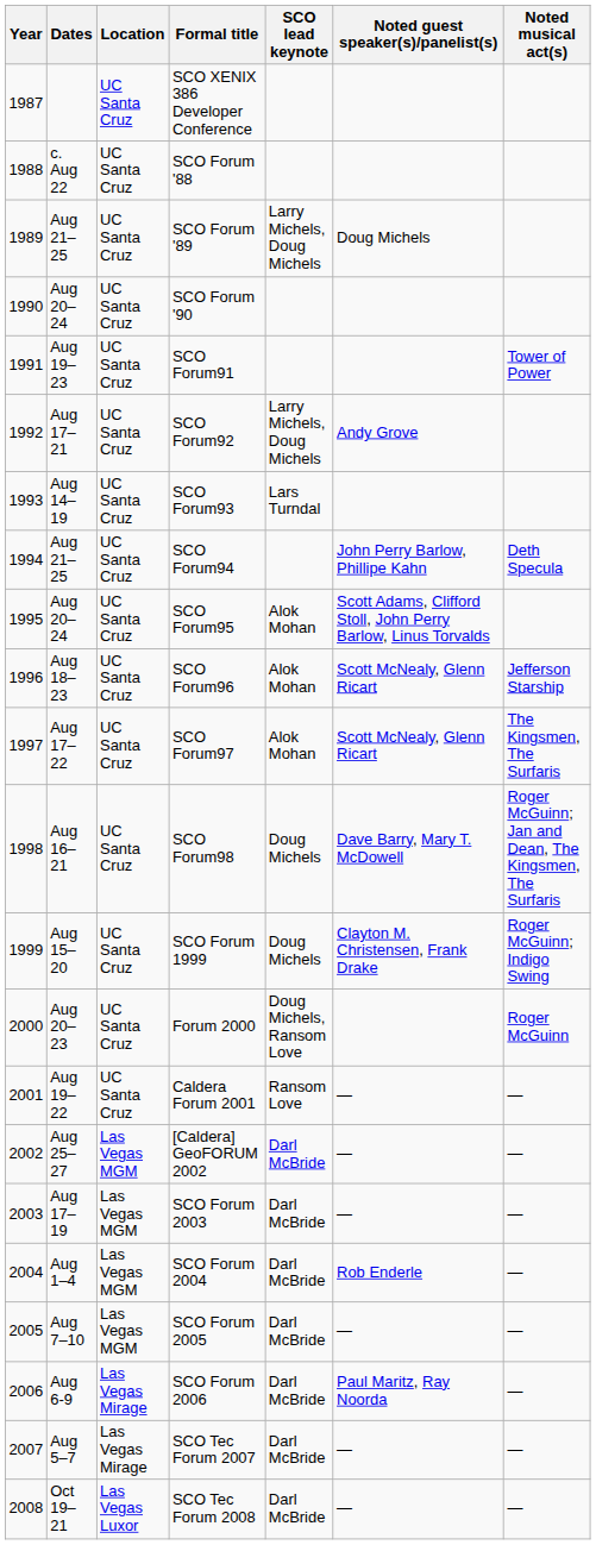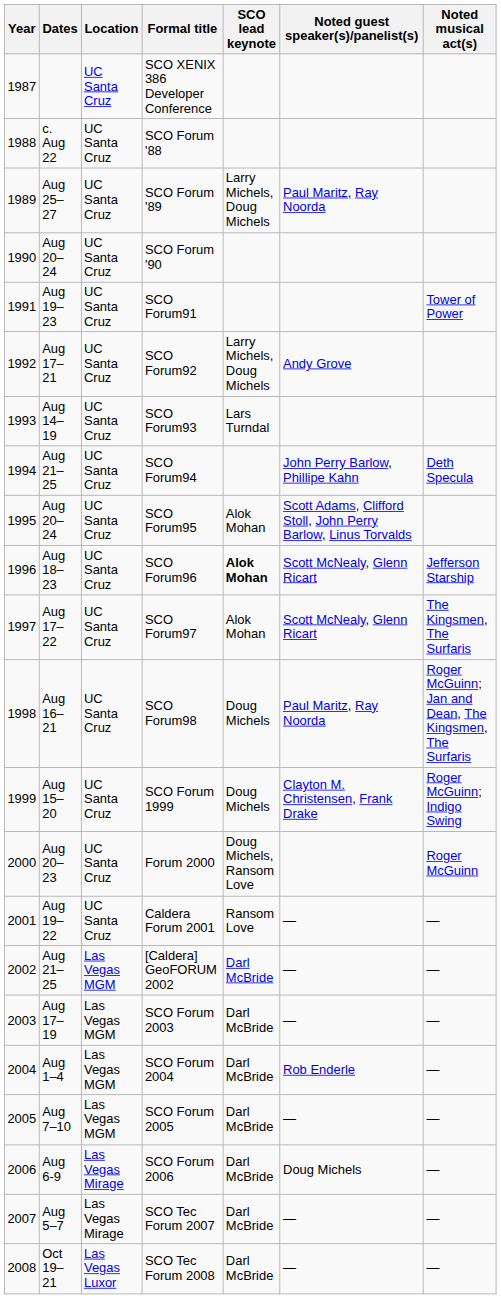SCO Forum '89 | Dates: Aug 21–25 -> Aug 25–27
SCO Forum '89 | Noted guest speaker(s)/panelist(s): Doug Michels -> Paul Maritz, Ray Noorda
SCO Forum96 | SCO lead keynote: normal -> bold
SCO Forum98 | Noted guest speaker(s)/panelist(s): Dave Barry, Mary T. McDowell -> Paul Maritz, Ray Noorda
[Caldera] GeoFORUM 2002 | Dates: Aug 25–27 -> Aug 21–25
SCO Forum 2006 | Noted guest speaker(s)/panelist(s): Paul Maritz, Ray Noorda -> Doug Michels
